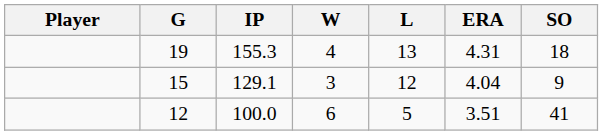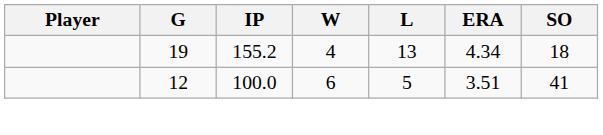19 | IP: 155.3 -> 155.2
19 | ERA: 4.31 -> 4.34
- row: 15 | 129.1 | 3 | 12 | 4.04 | 9
